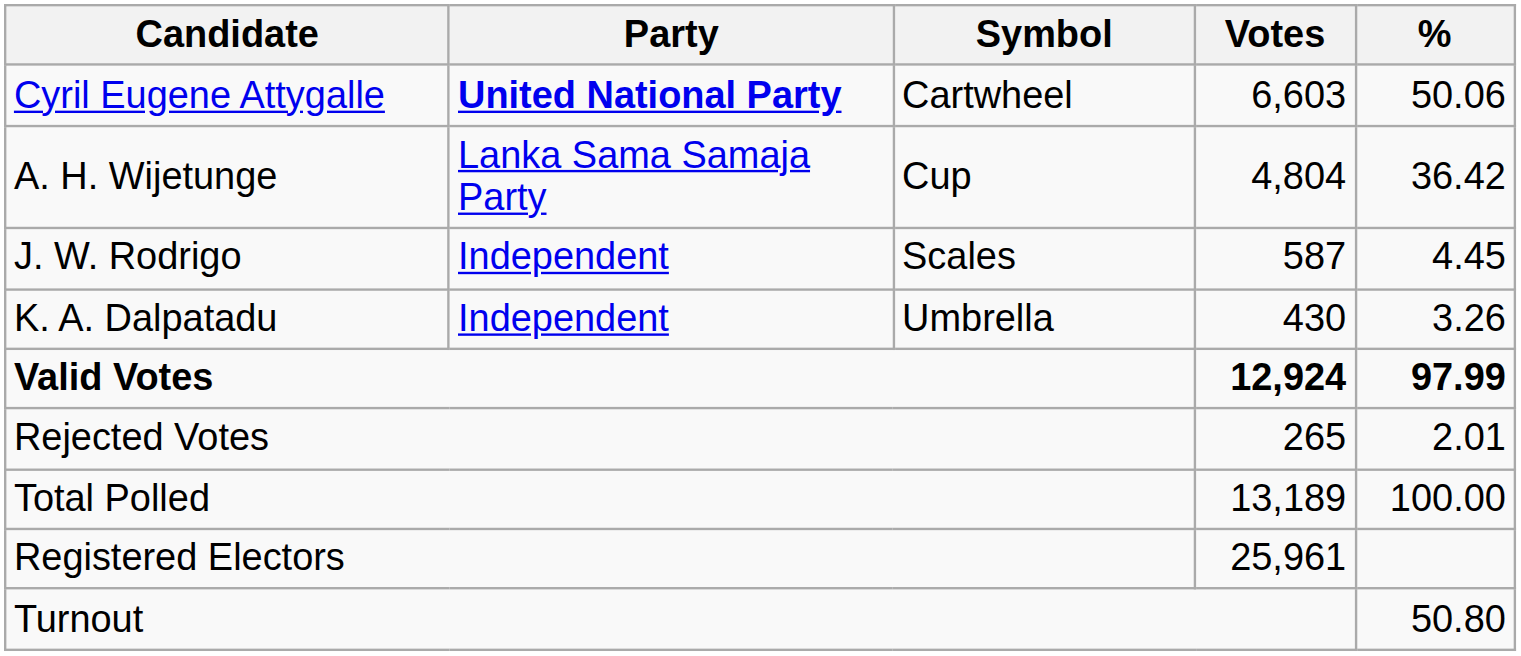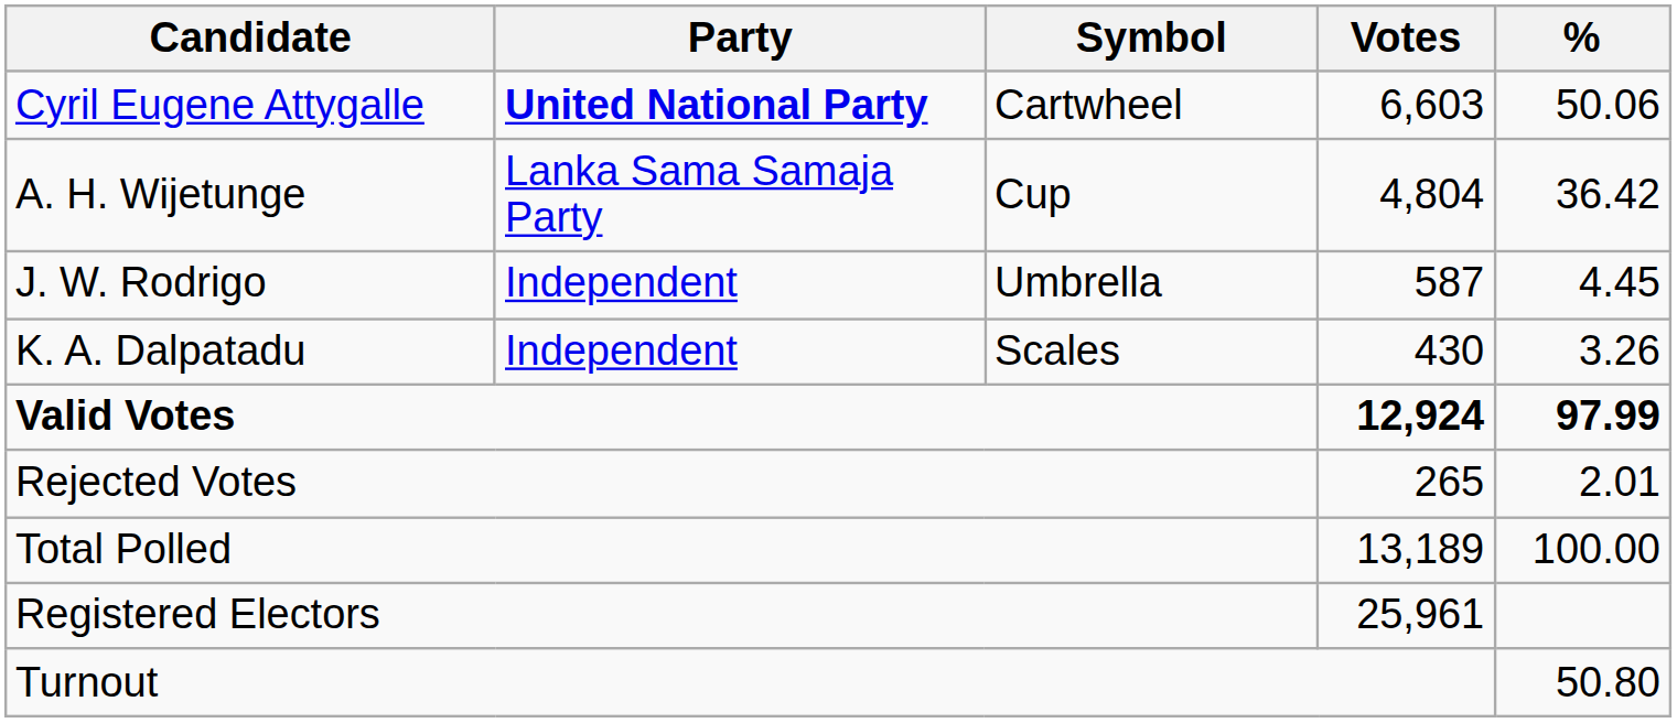J. W. Rodrigo | Symbol: Scales -> Umbrella
K. A. Dalpatadu | Symbol: Umbrella -> Scales
